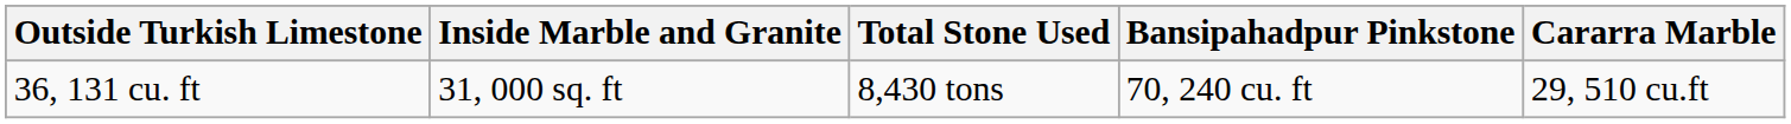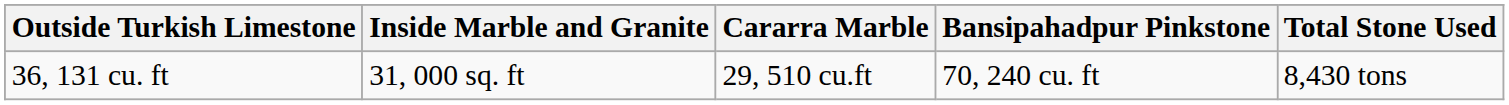columns swapped: Cararra Marble <-> Total Stone Used
